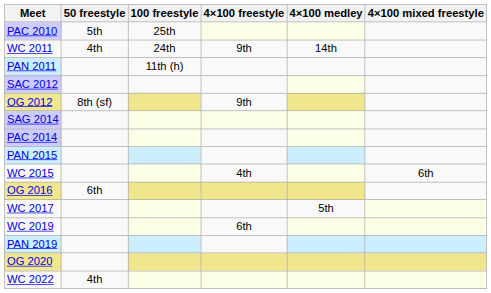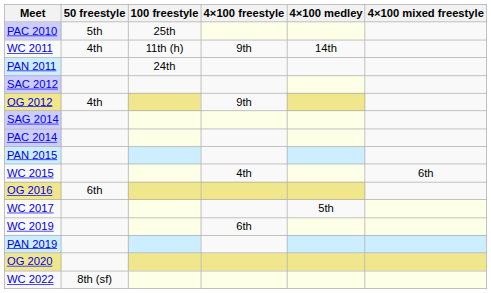WC 2011 | 100 freestyle: 24th -> 11th (h)
PAN 2011 | 100 freestyle: 11th (h) -> 24th
OG 2012 | 50 freestyle: 8th (sf) -> 4th
WC 2022 | 50 freestyle: 4th -> 8th (sf)
